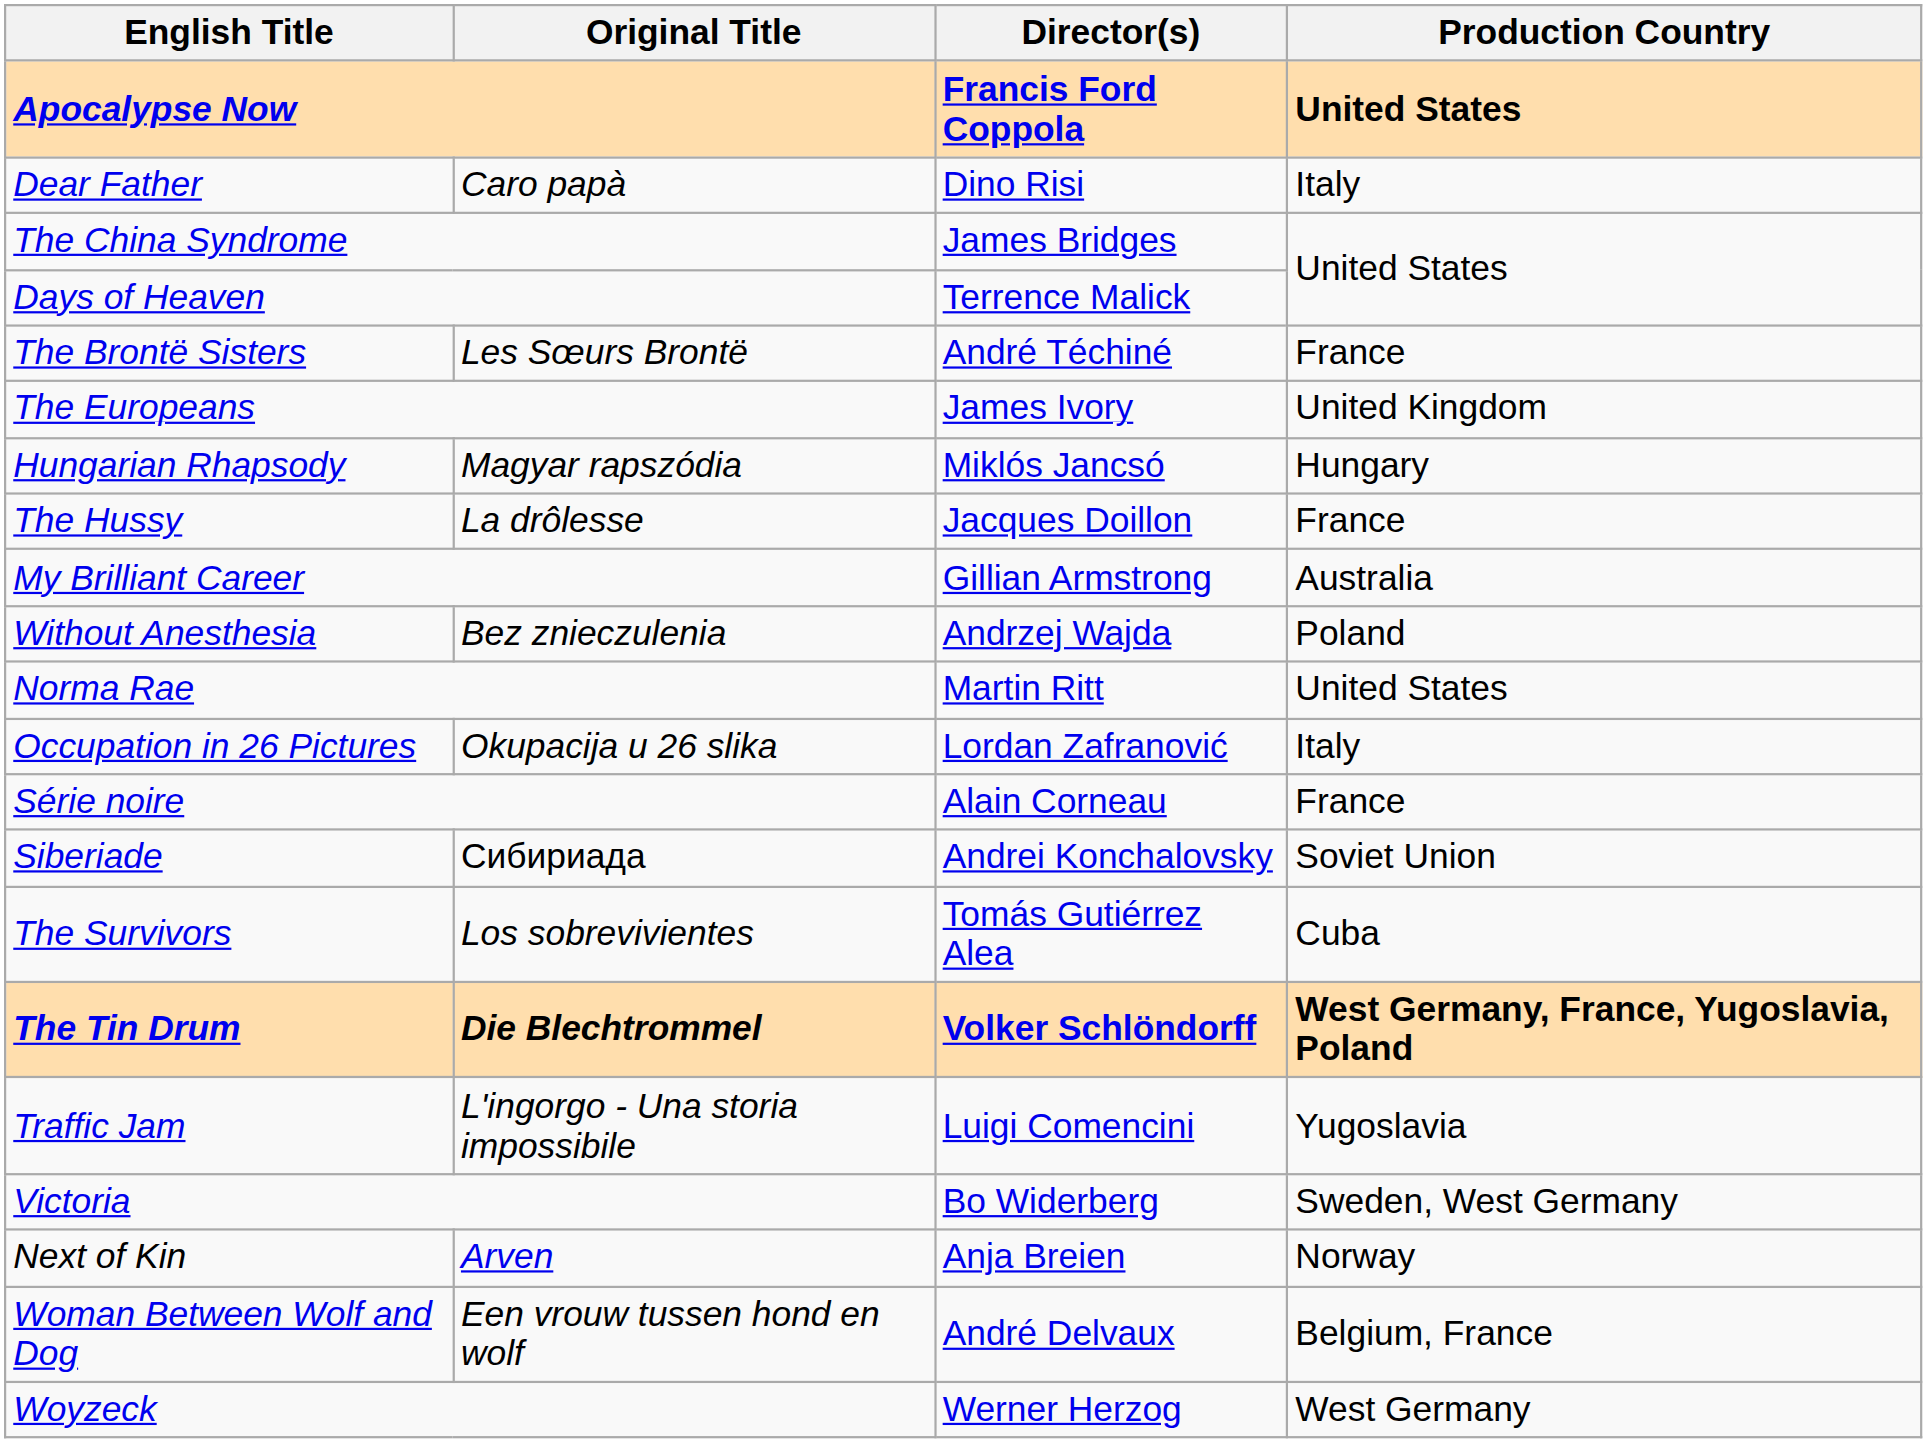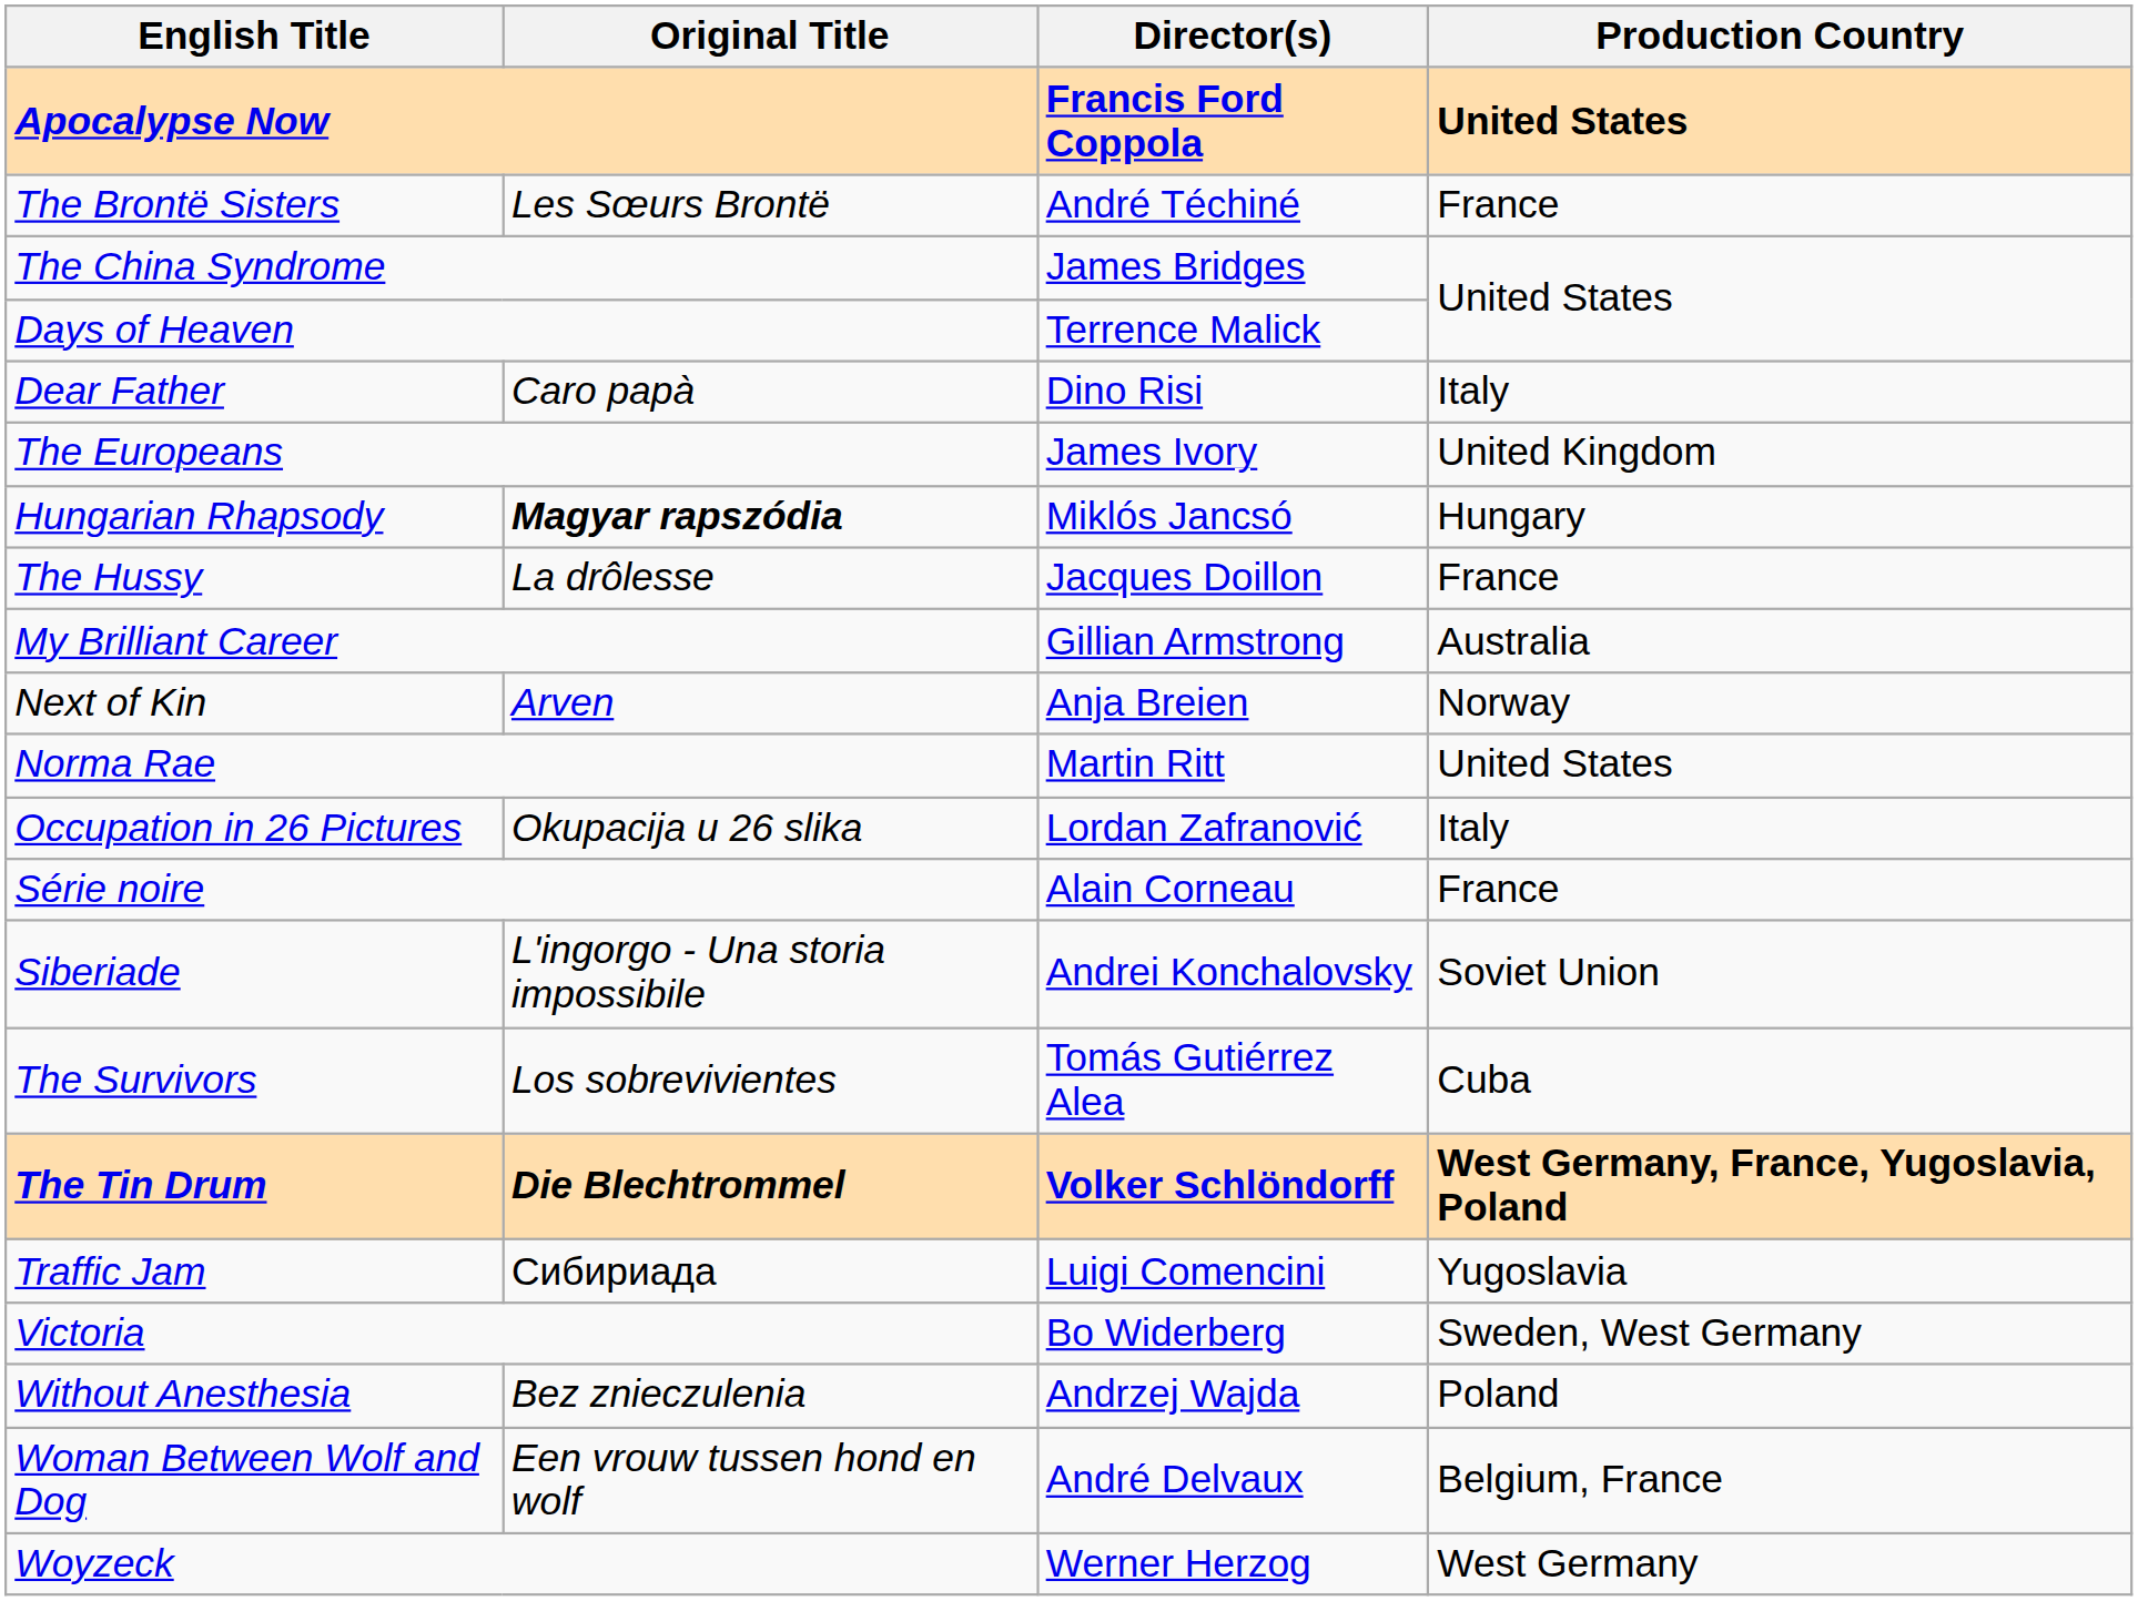rows swapped: The Brontë Sisters <-> Dear Father
Hungarian Rhapsody | Original Title: normal -> bold
rows swapped: Next of Kin <-> Without Anesthesia
Siberiade | Original Title: Сибириада -> L'ingorgo - Una storia impossibile
Traffic Jam | Original Title: L'ingorgo - Una storia impossibile -> Сибириада
